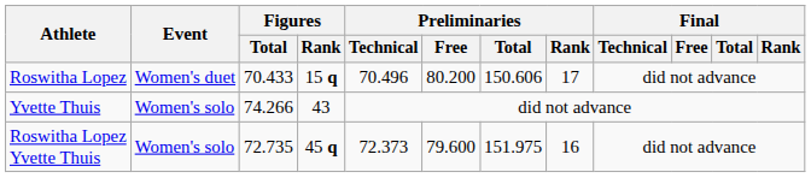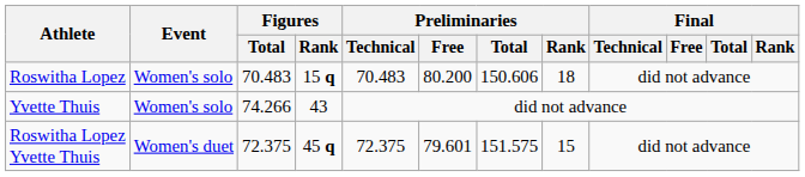Roswitha Lopez | Event: Women's duet -> Women's solo
Roswitha Lopez | Figures / Total: 70.433 -> 70.483
Roswitha Lopez | Preliminaries / Technical: 70.496 -> 70.483
Roswitha Lopez | Preliminaries / Rank: 17 -> 18
Roswitha Lopez Yvette Thuis | Event: Women's solo -> Women's duet
Roswitha Lopez Yvette Thuis | Figures / Total: 72.735 -> 72.375
Roswitha Lopez Yvette Thuis | Preliminaries / Technical: 72.373 -> 72.375
Roswitha Lopez Yvette Thuis | Preliminaries / Free: 79.600 -> 79.601
Roswitha Lopez Yvette Thuis | Preliminaries / Total: 151.975 -> 151.575
Roswitha Lopez Yvette Thuis | Preliminaries / Rank: 16 -> 15
